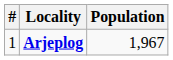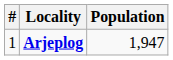Arjeplog | Population: 1,967 -> 1,947
